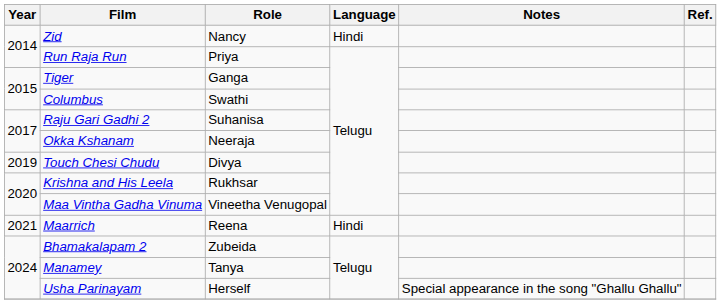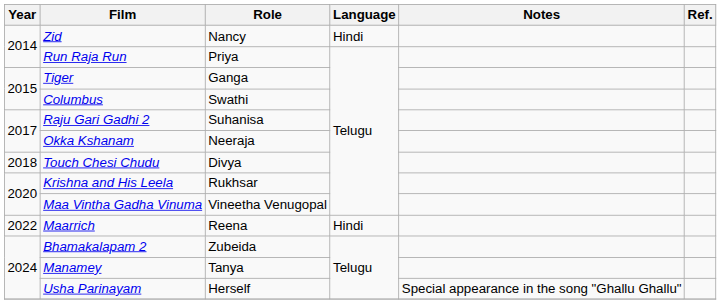Touch Chesi Chudu | Year: 2019 -> 2018
Maarrich | Year: 2021 -> 2022
